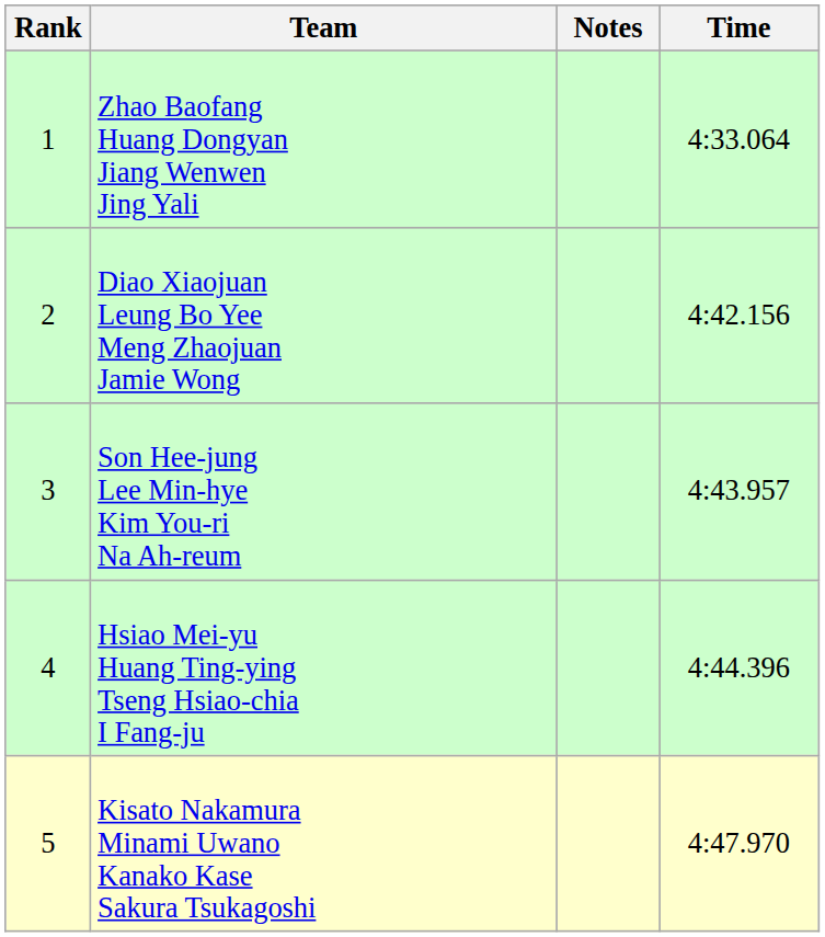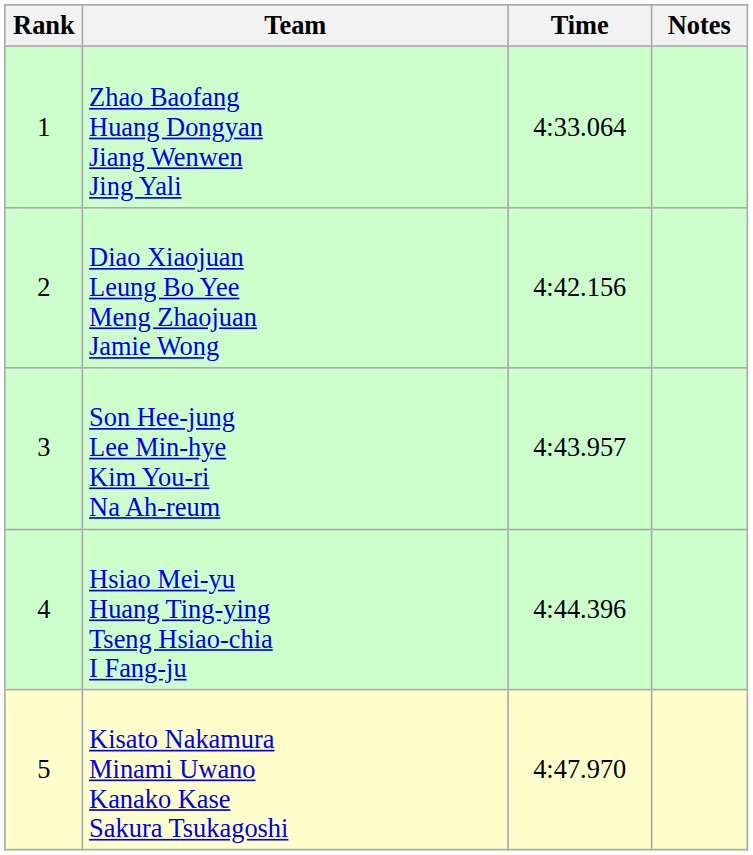columns swapped: Time <-> Notes
